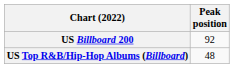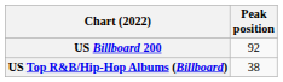US Top R&B/Hip-Hop Albums (Billboard) | Peak position: 48 -> 38
